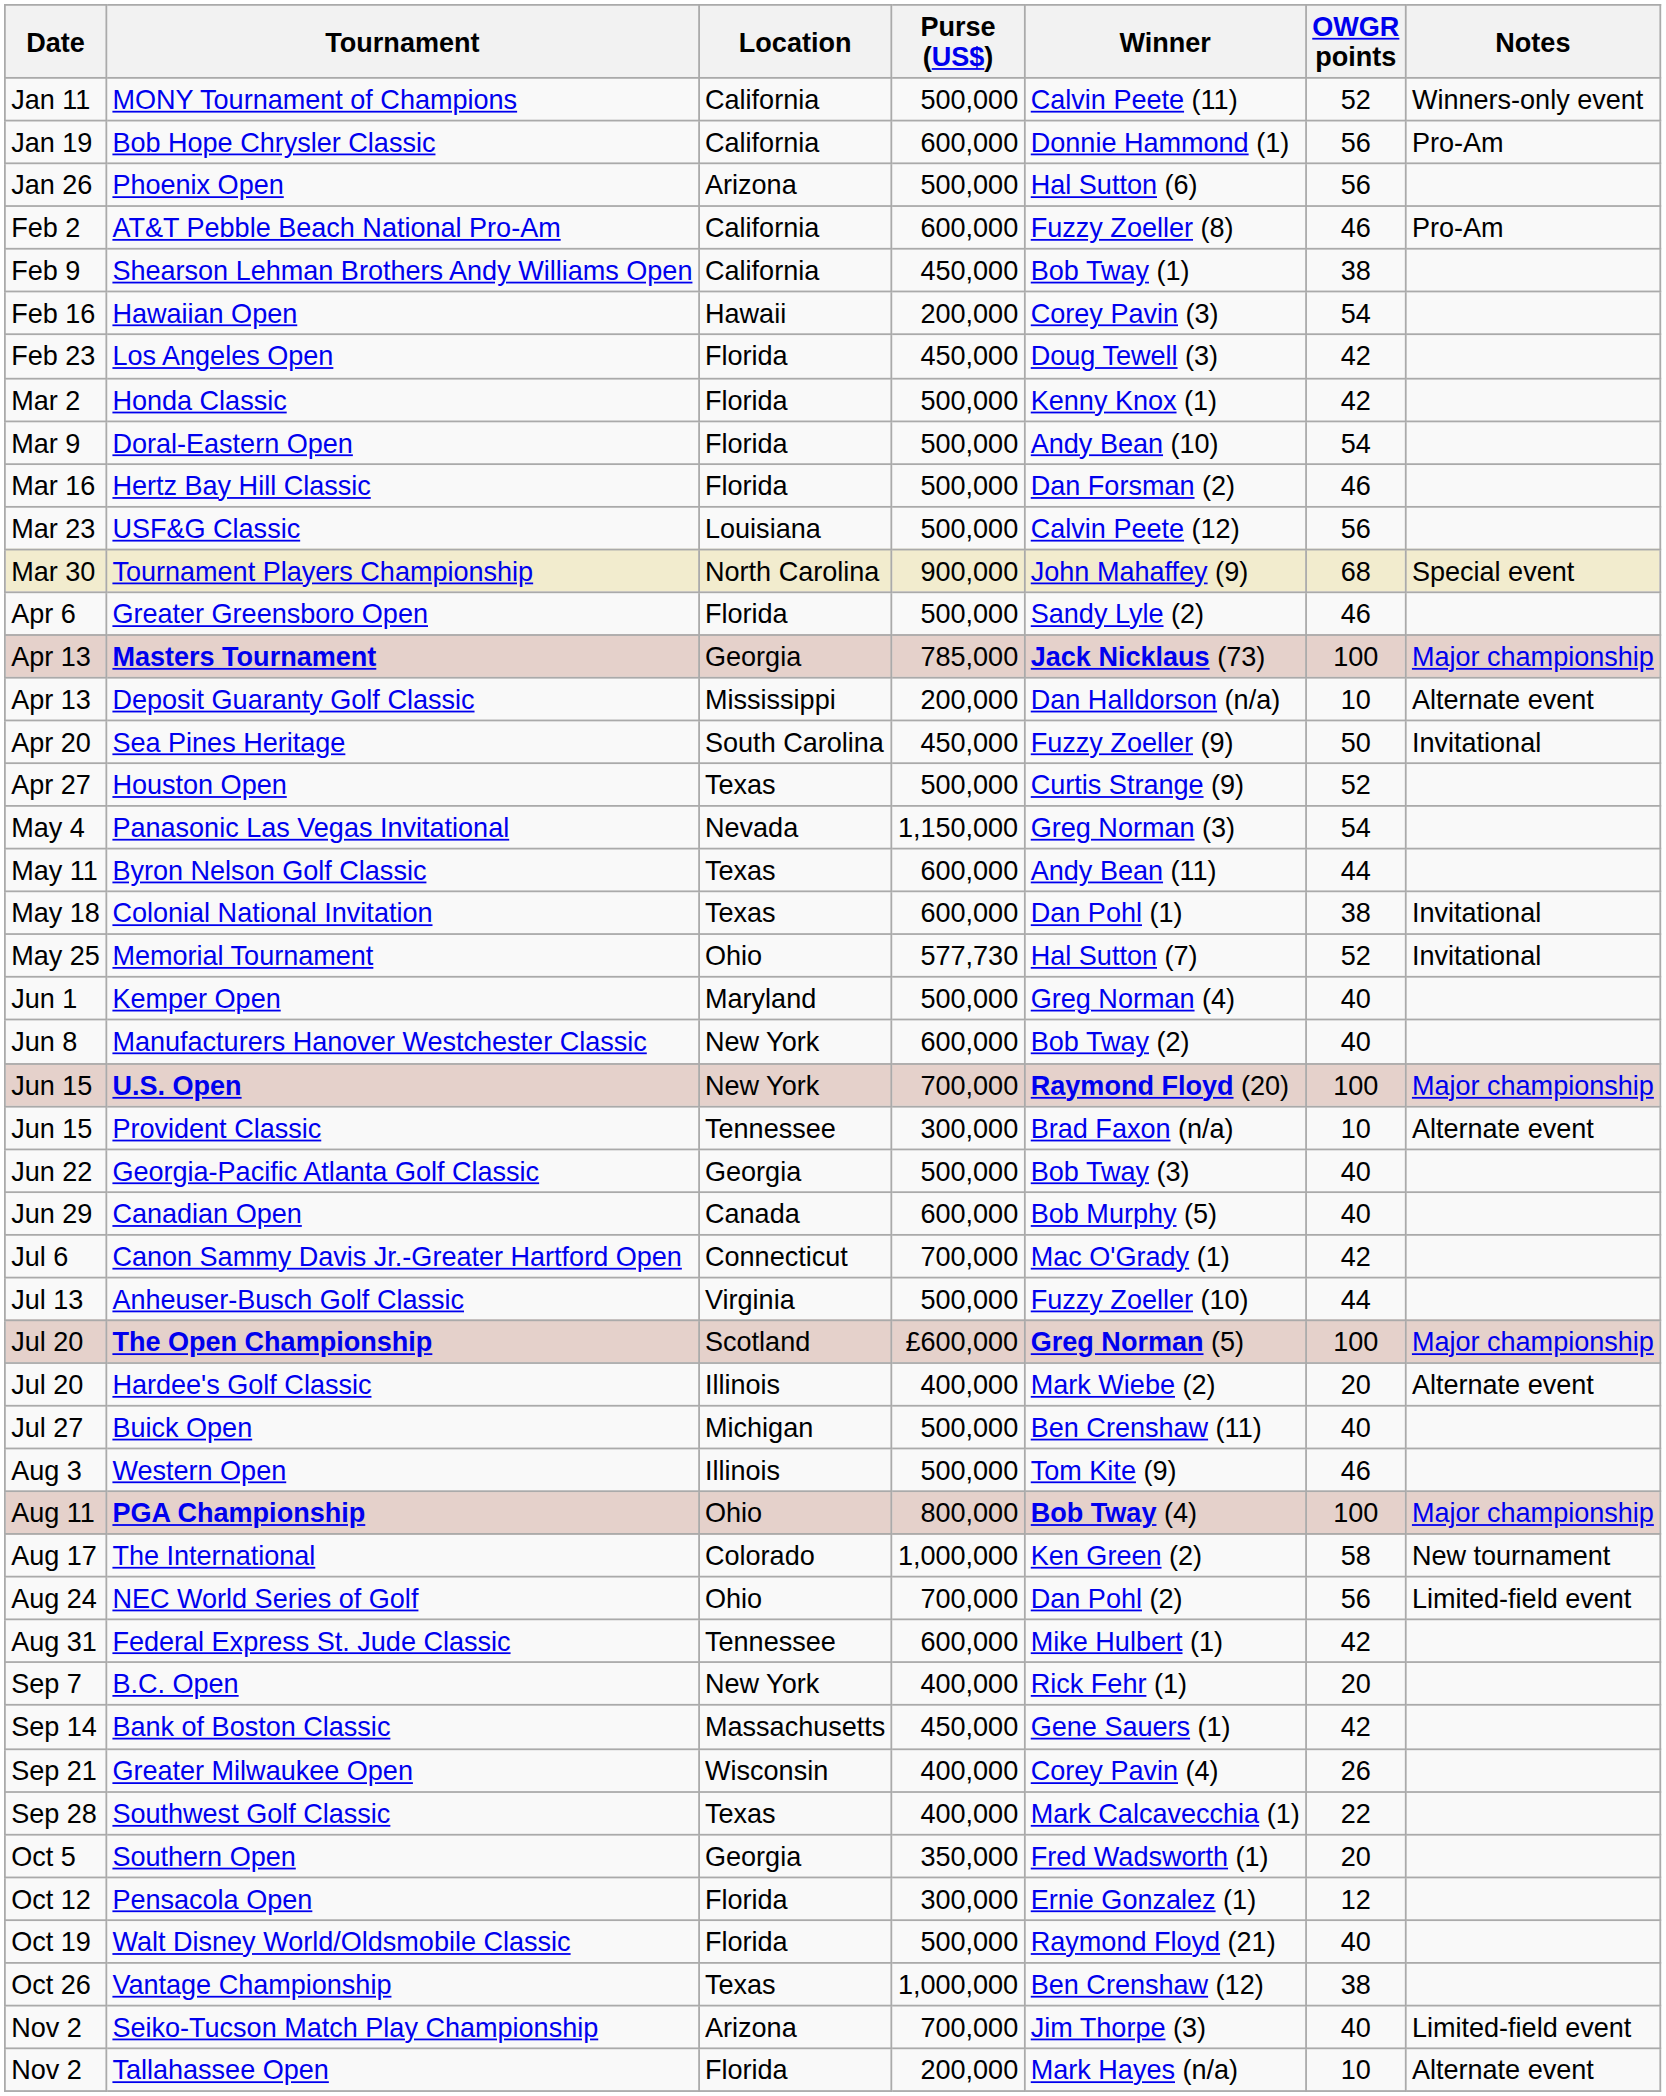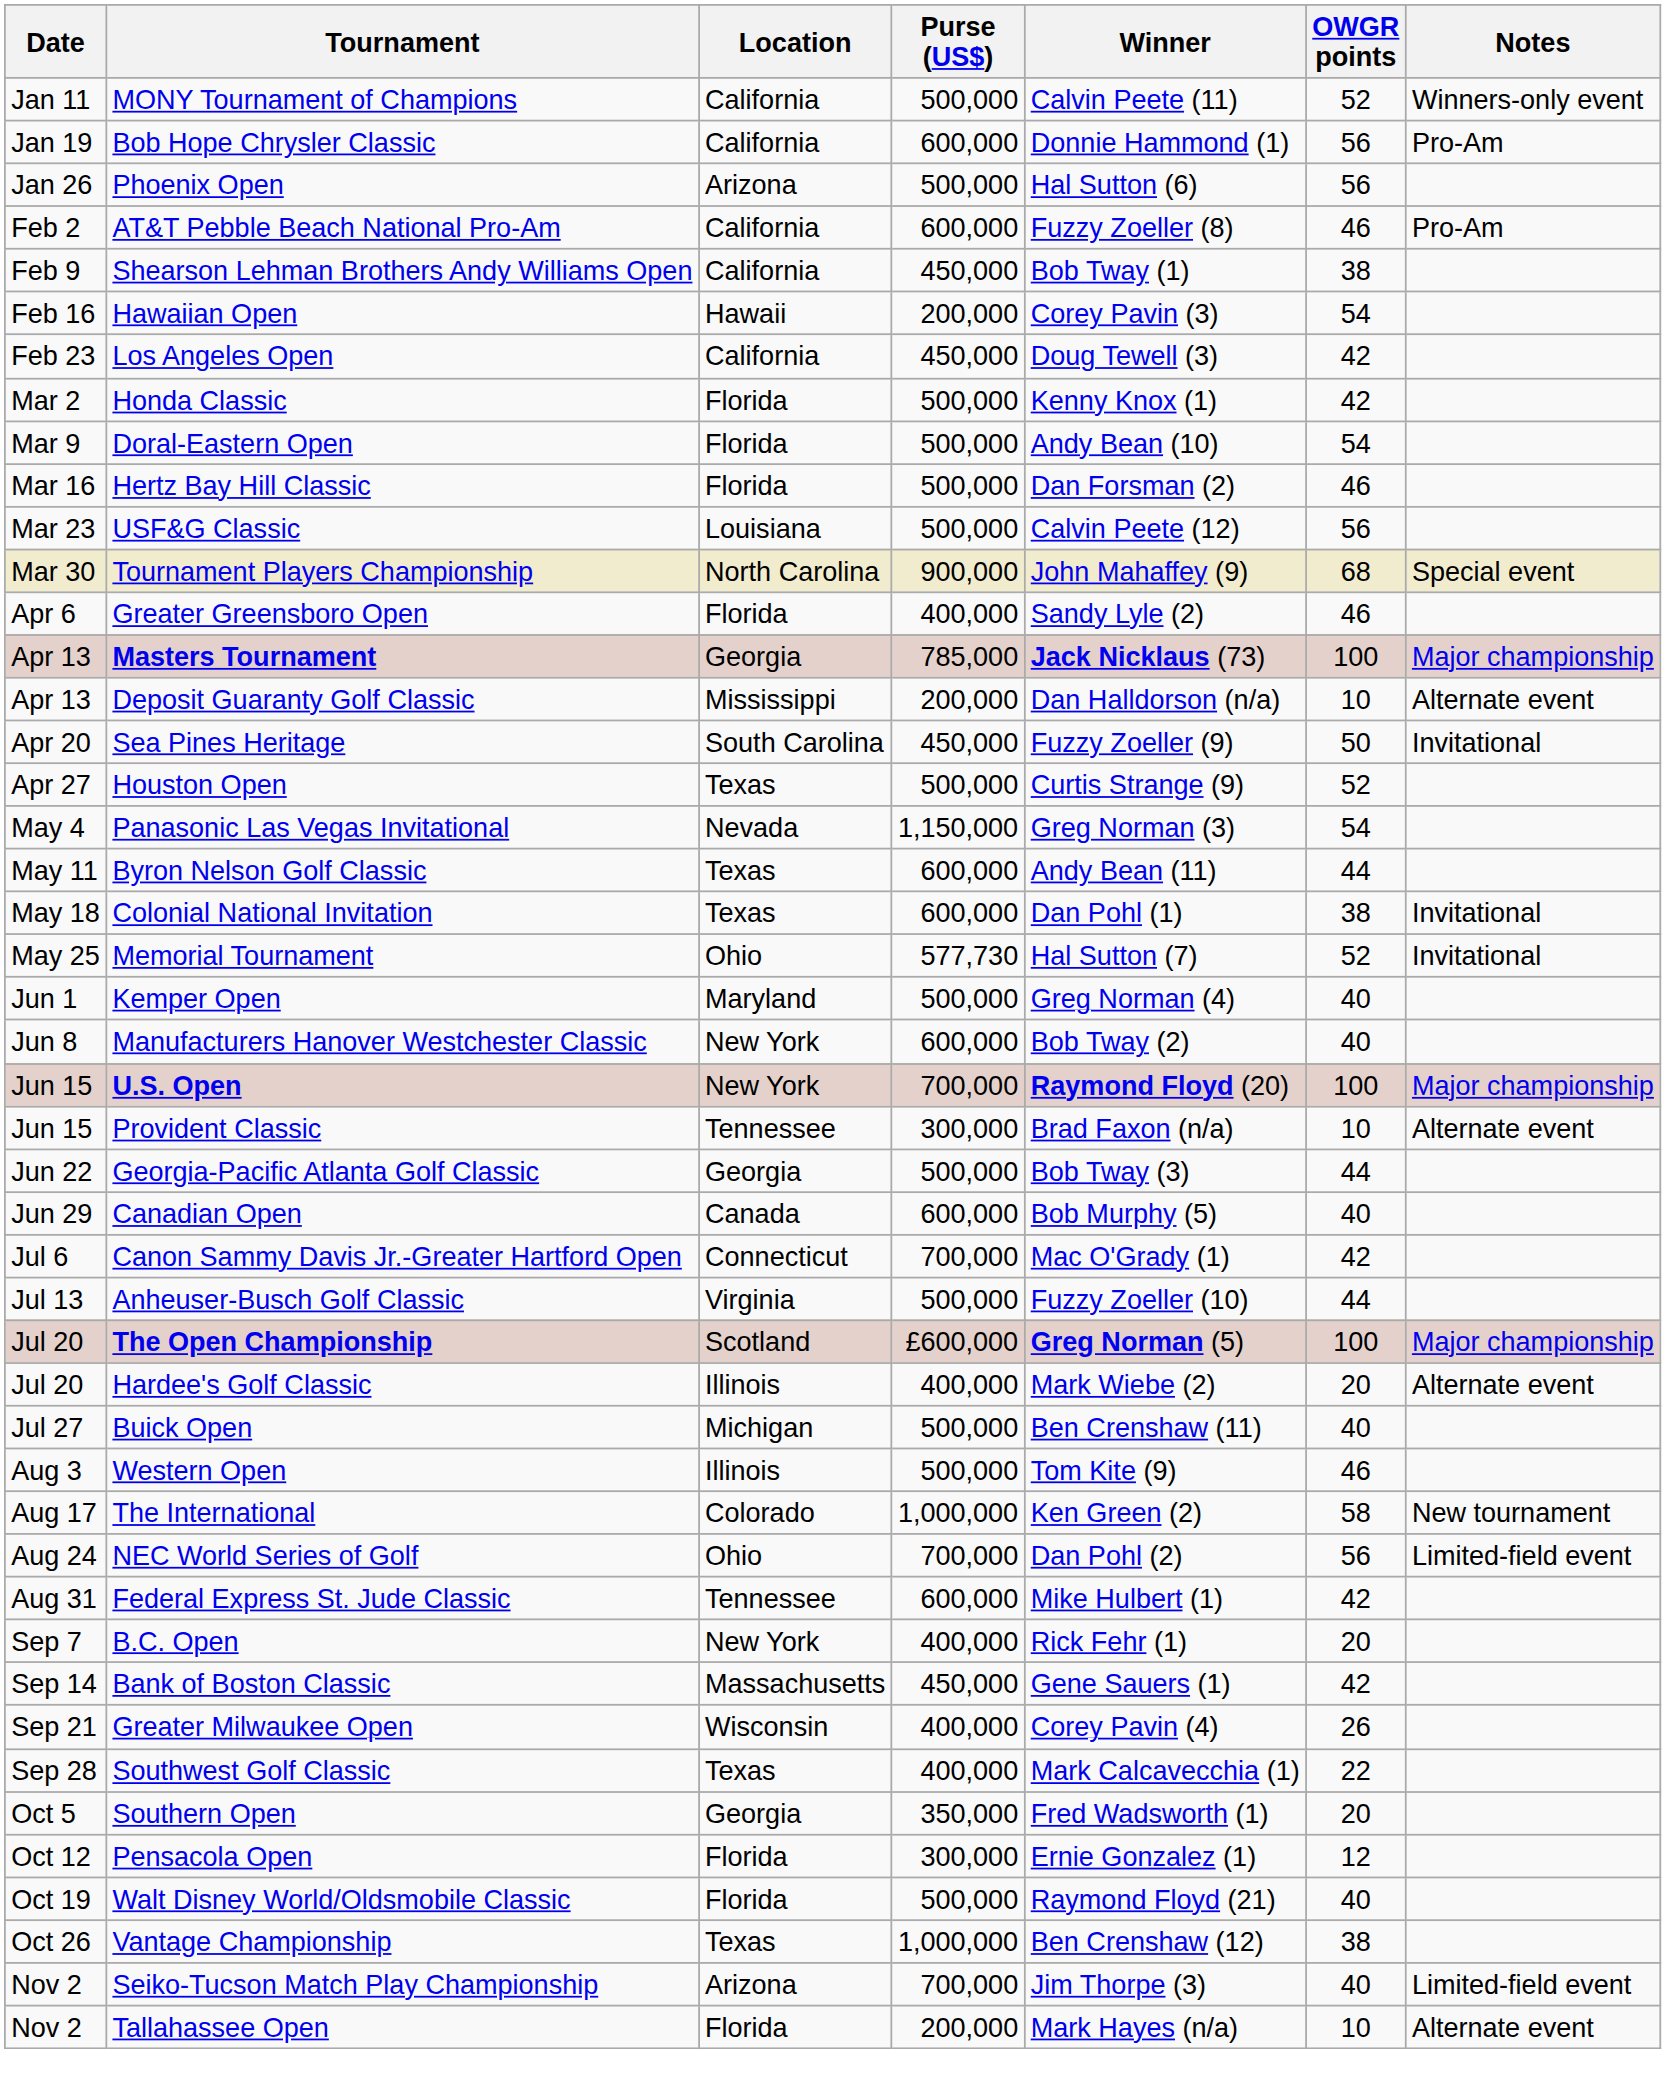Los Angeles Open | Location: Florida -> California
Greater Greensboro Open | Purse (US$): 500,000 -> 400,000
Georgia-Pacific Atlanta Golf Classic | OWGR points: 40 -> 44
- row: Aug 11 | PGA Championship | Ohio | 800,000 | Bob Tway (4) | 100 | Major championship
